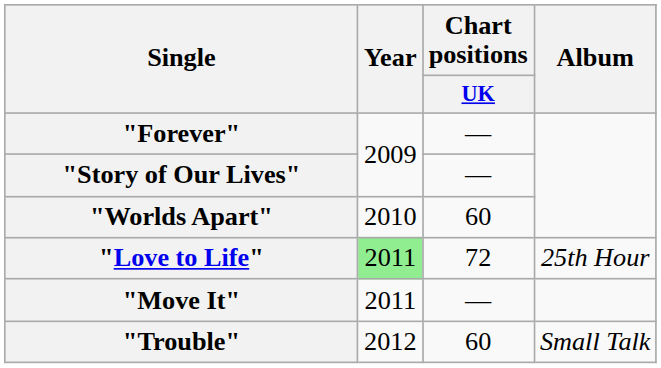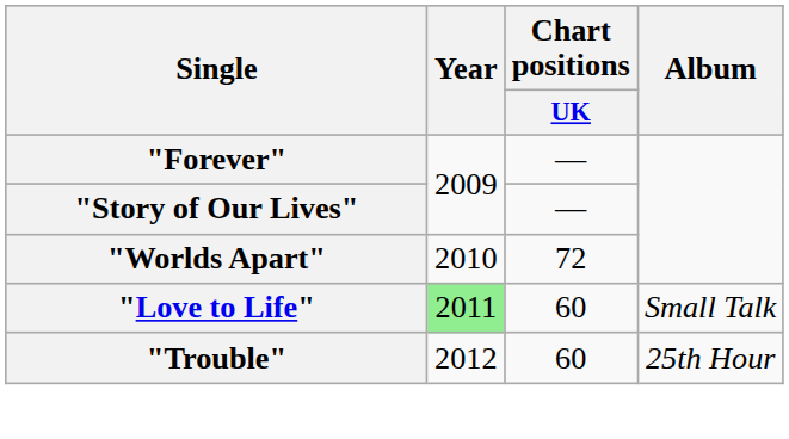"Worlds Apart" | Chart positions / UK: 60 -> 72
"Love to Life" | Chart positions / UK: 72 -> 60
"Love to Life" | Album: 25th Hour -> Small Talk
- row: "Move It" | 2011 | —
"Trouble" | Album: Small Talk -> 25th Hour
